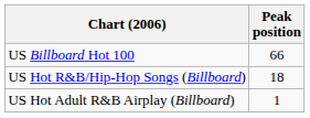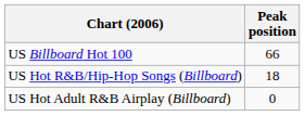US Hot Adult R&B Airplay (Billboard) | Peak position: 1 -> 0
